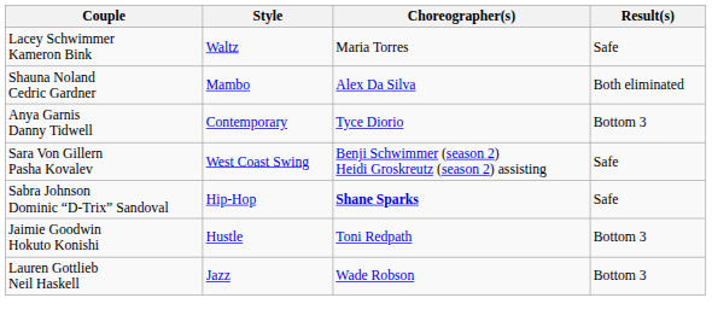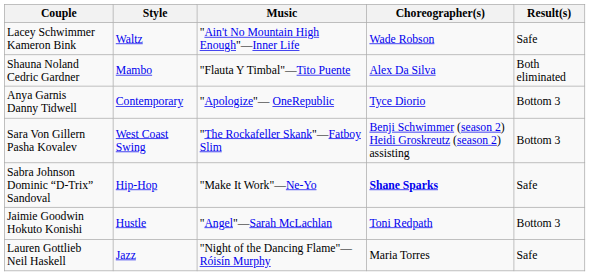+ column: Music | "Ain't No Mountain High Enough"—Inner Life | "Flauta Y Timbal"—Tito Puente | "Apologize"— OneRepublic | "The Rockafeller Skank"—Fatboy Slim | "Make It Work"—Ne-Yo | "Angel"—Sarah McLachlan | "Night of the Dancing Flame"—Róisín Murphy
Lacey Schwimmer Kameron Bink | Choreographer(s): Maria Torres -> Wade Robson
Sara Von Gillern Pasha Kovalev | Result(s): Safe -> Bottom 3
Lauren Gottlieb Neil Haskell | Choreographer(s): Wade Robson -> Maria Torres
Lauren Gottlieb Neil Haskell | Result(s): Bottom 3 -> Safe
